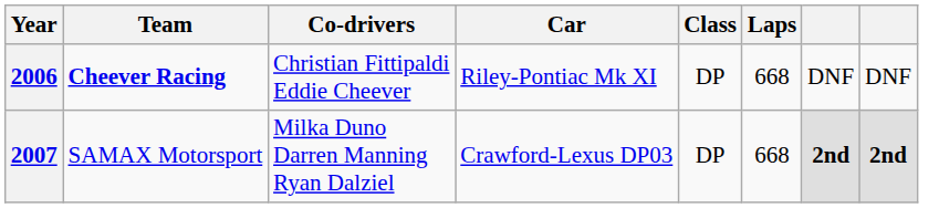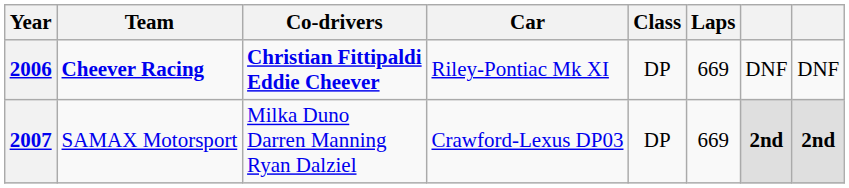2006 | Co-drivers: normal -> bold
2006 | Laps: 668 -> 669
2007 | Laps: 668 -> 669
